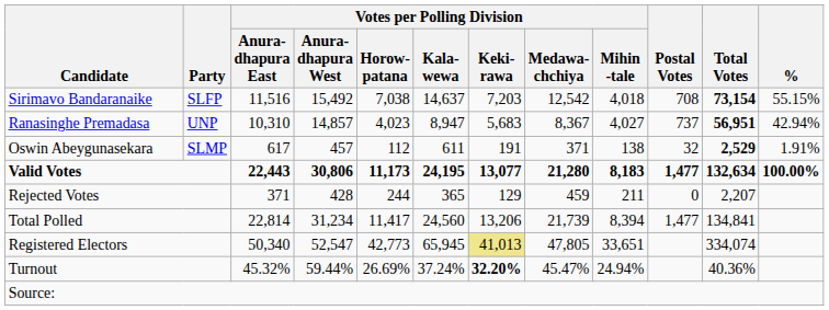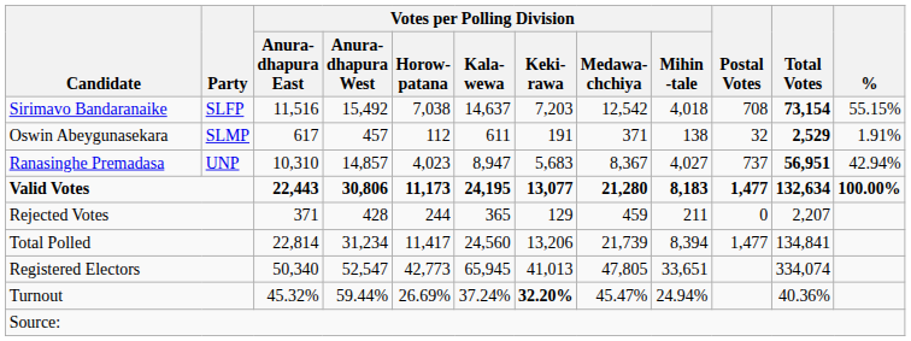rows swapped: Ranasinghe Premadasa <-> Oswin Abeygunasekara
Registered Electors | Votes per Polling Division / Keki- rawa: khaki background -> no background
